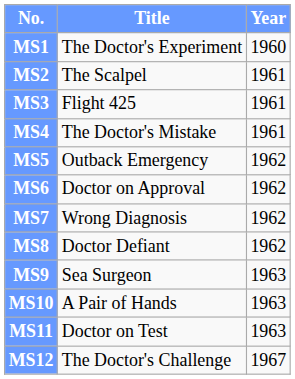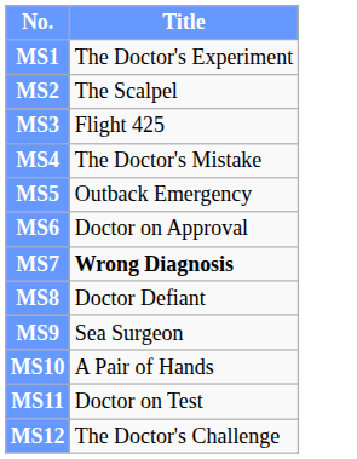- column: Year | 1960 | 1961 | 1961 | 1961 | 1962 | 1962 | 1962 | 1962 | 1963 | 1963 | 1963 | 1967
MS7 | Title: normal -> bold
